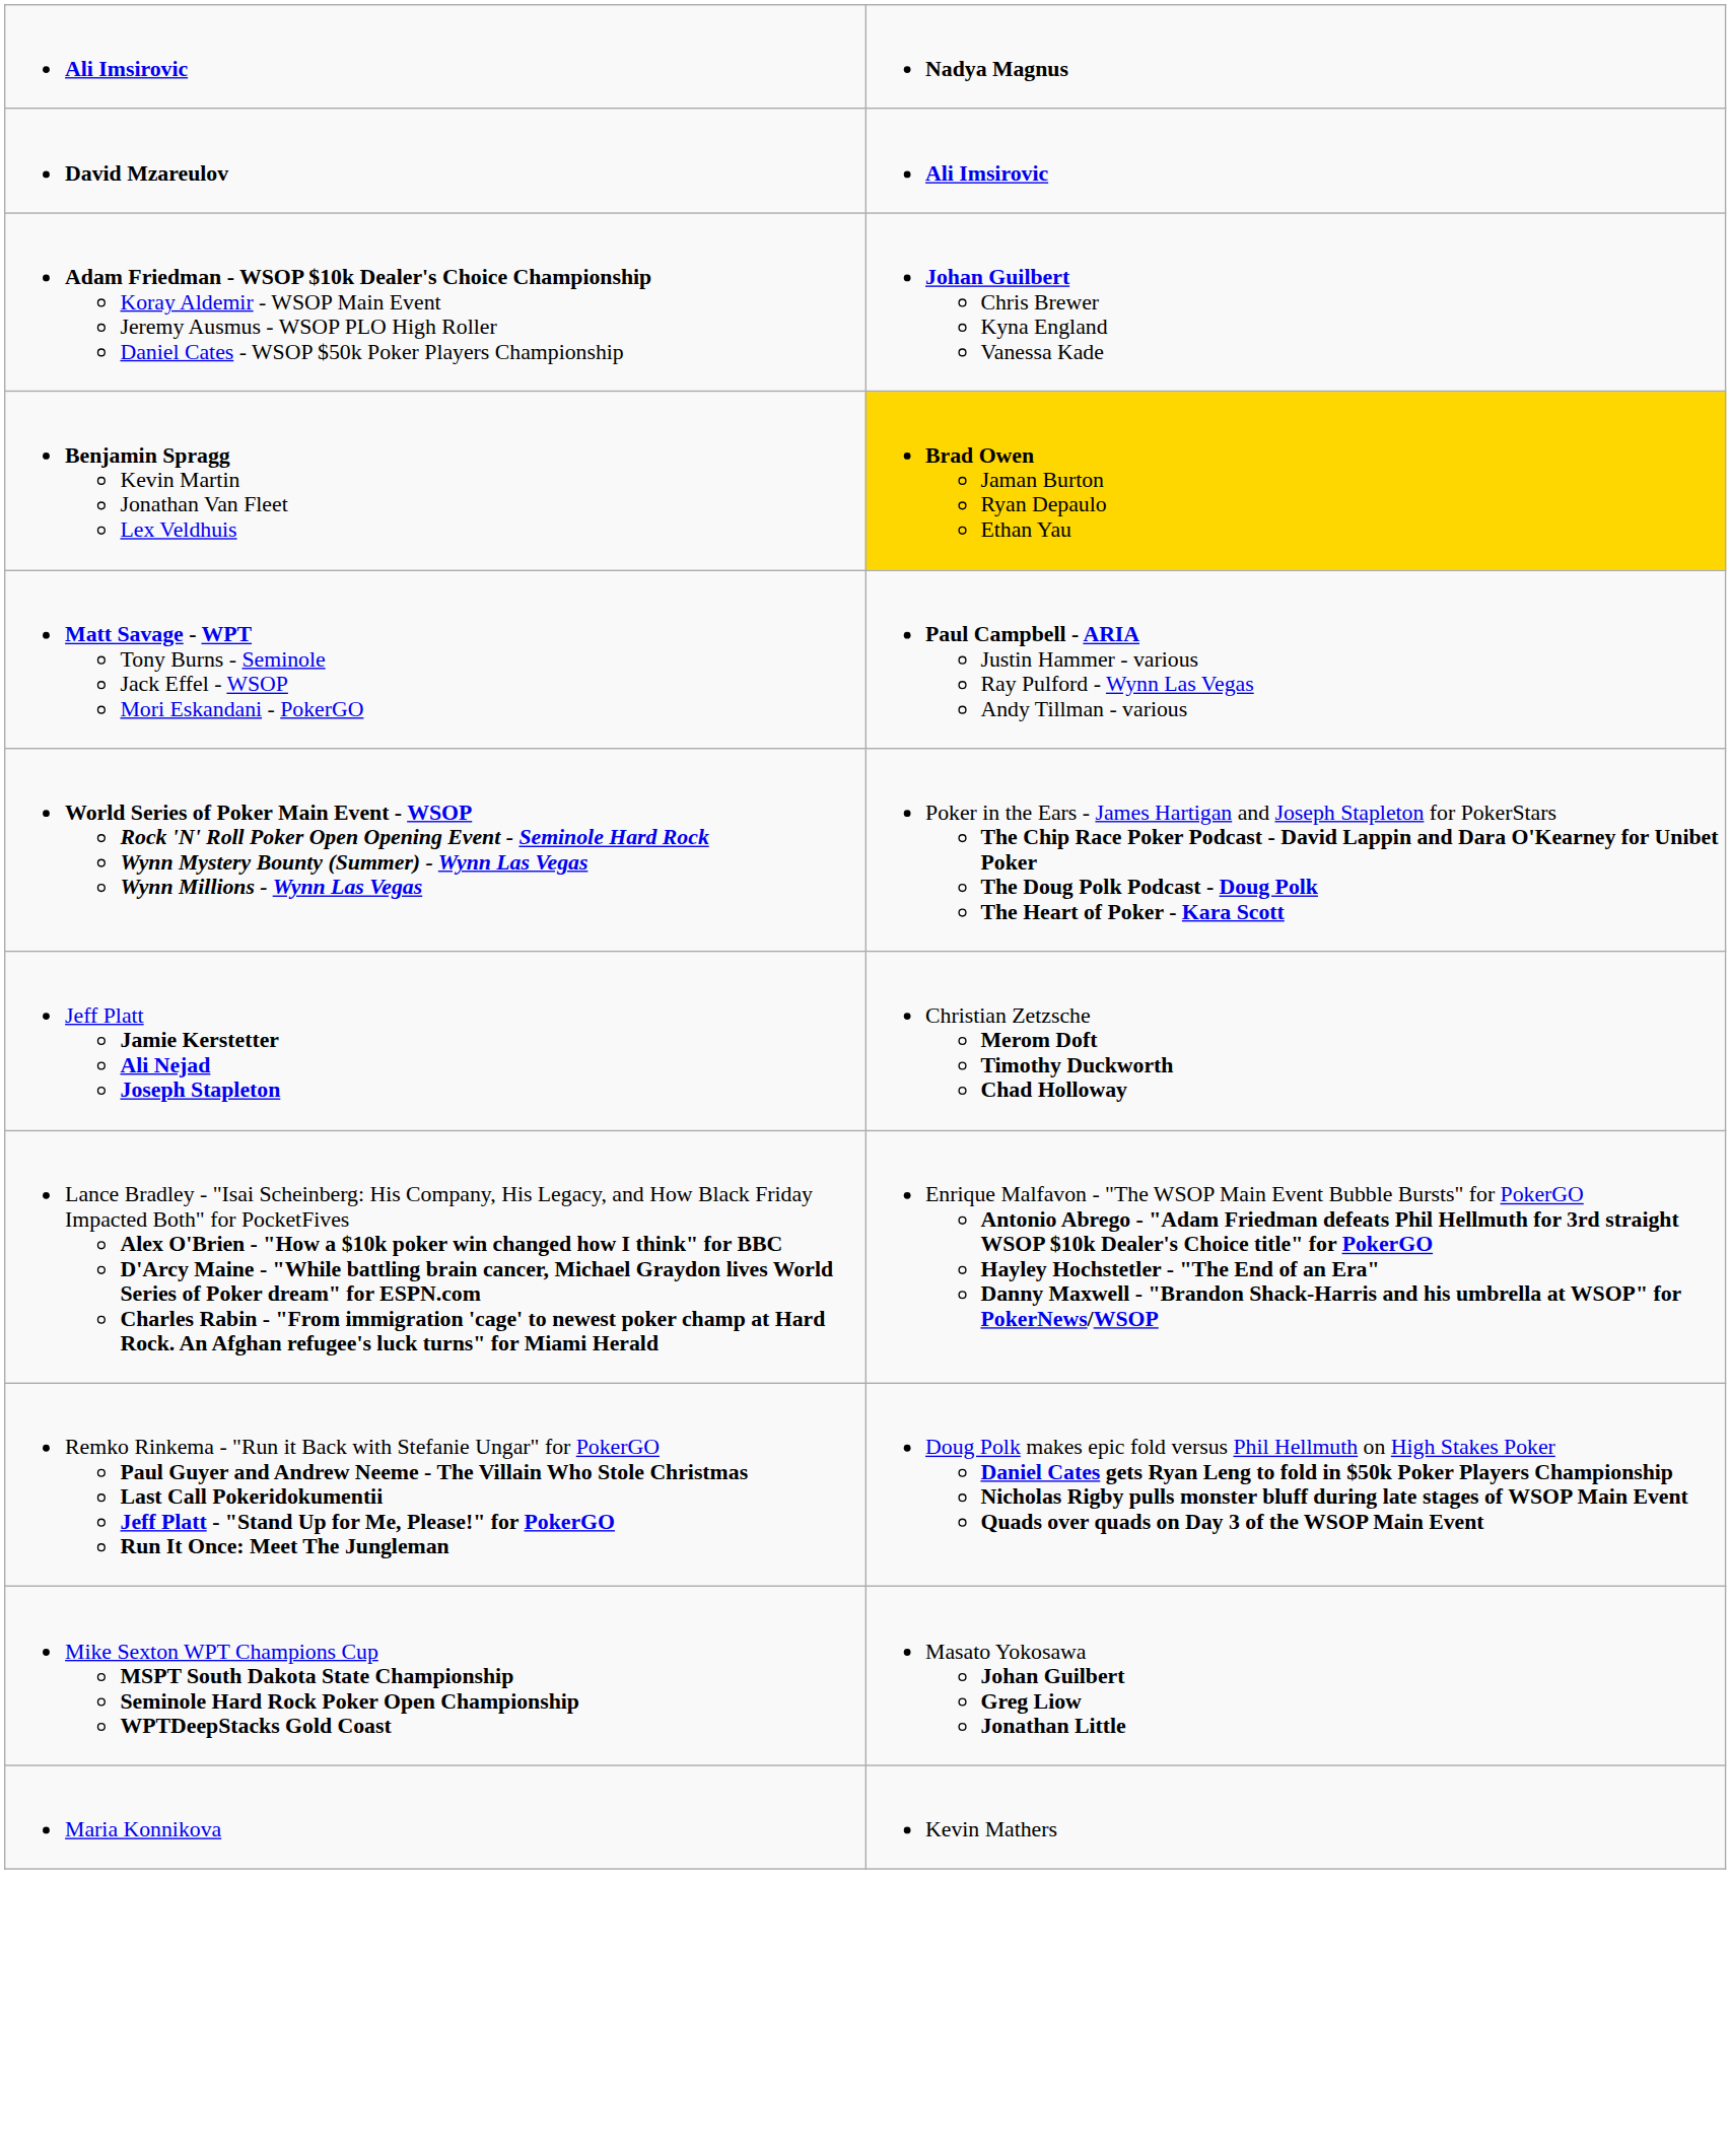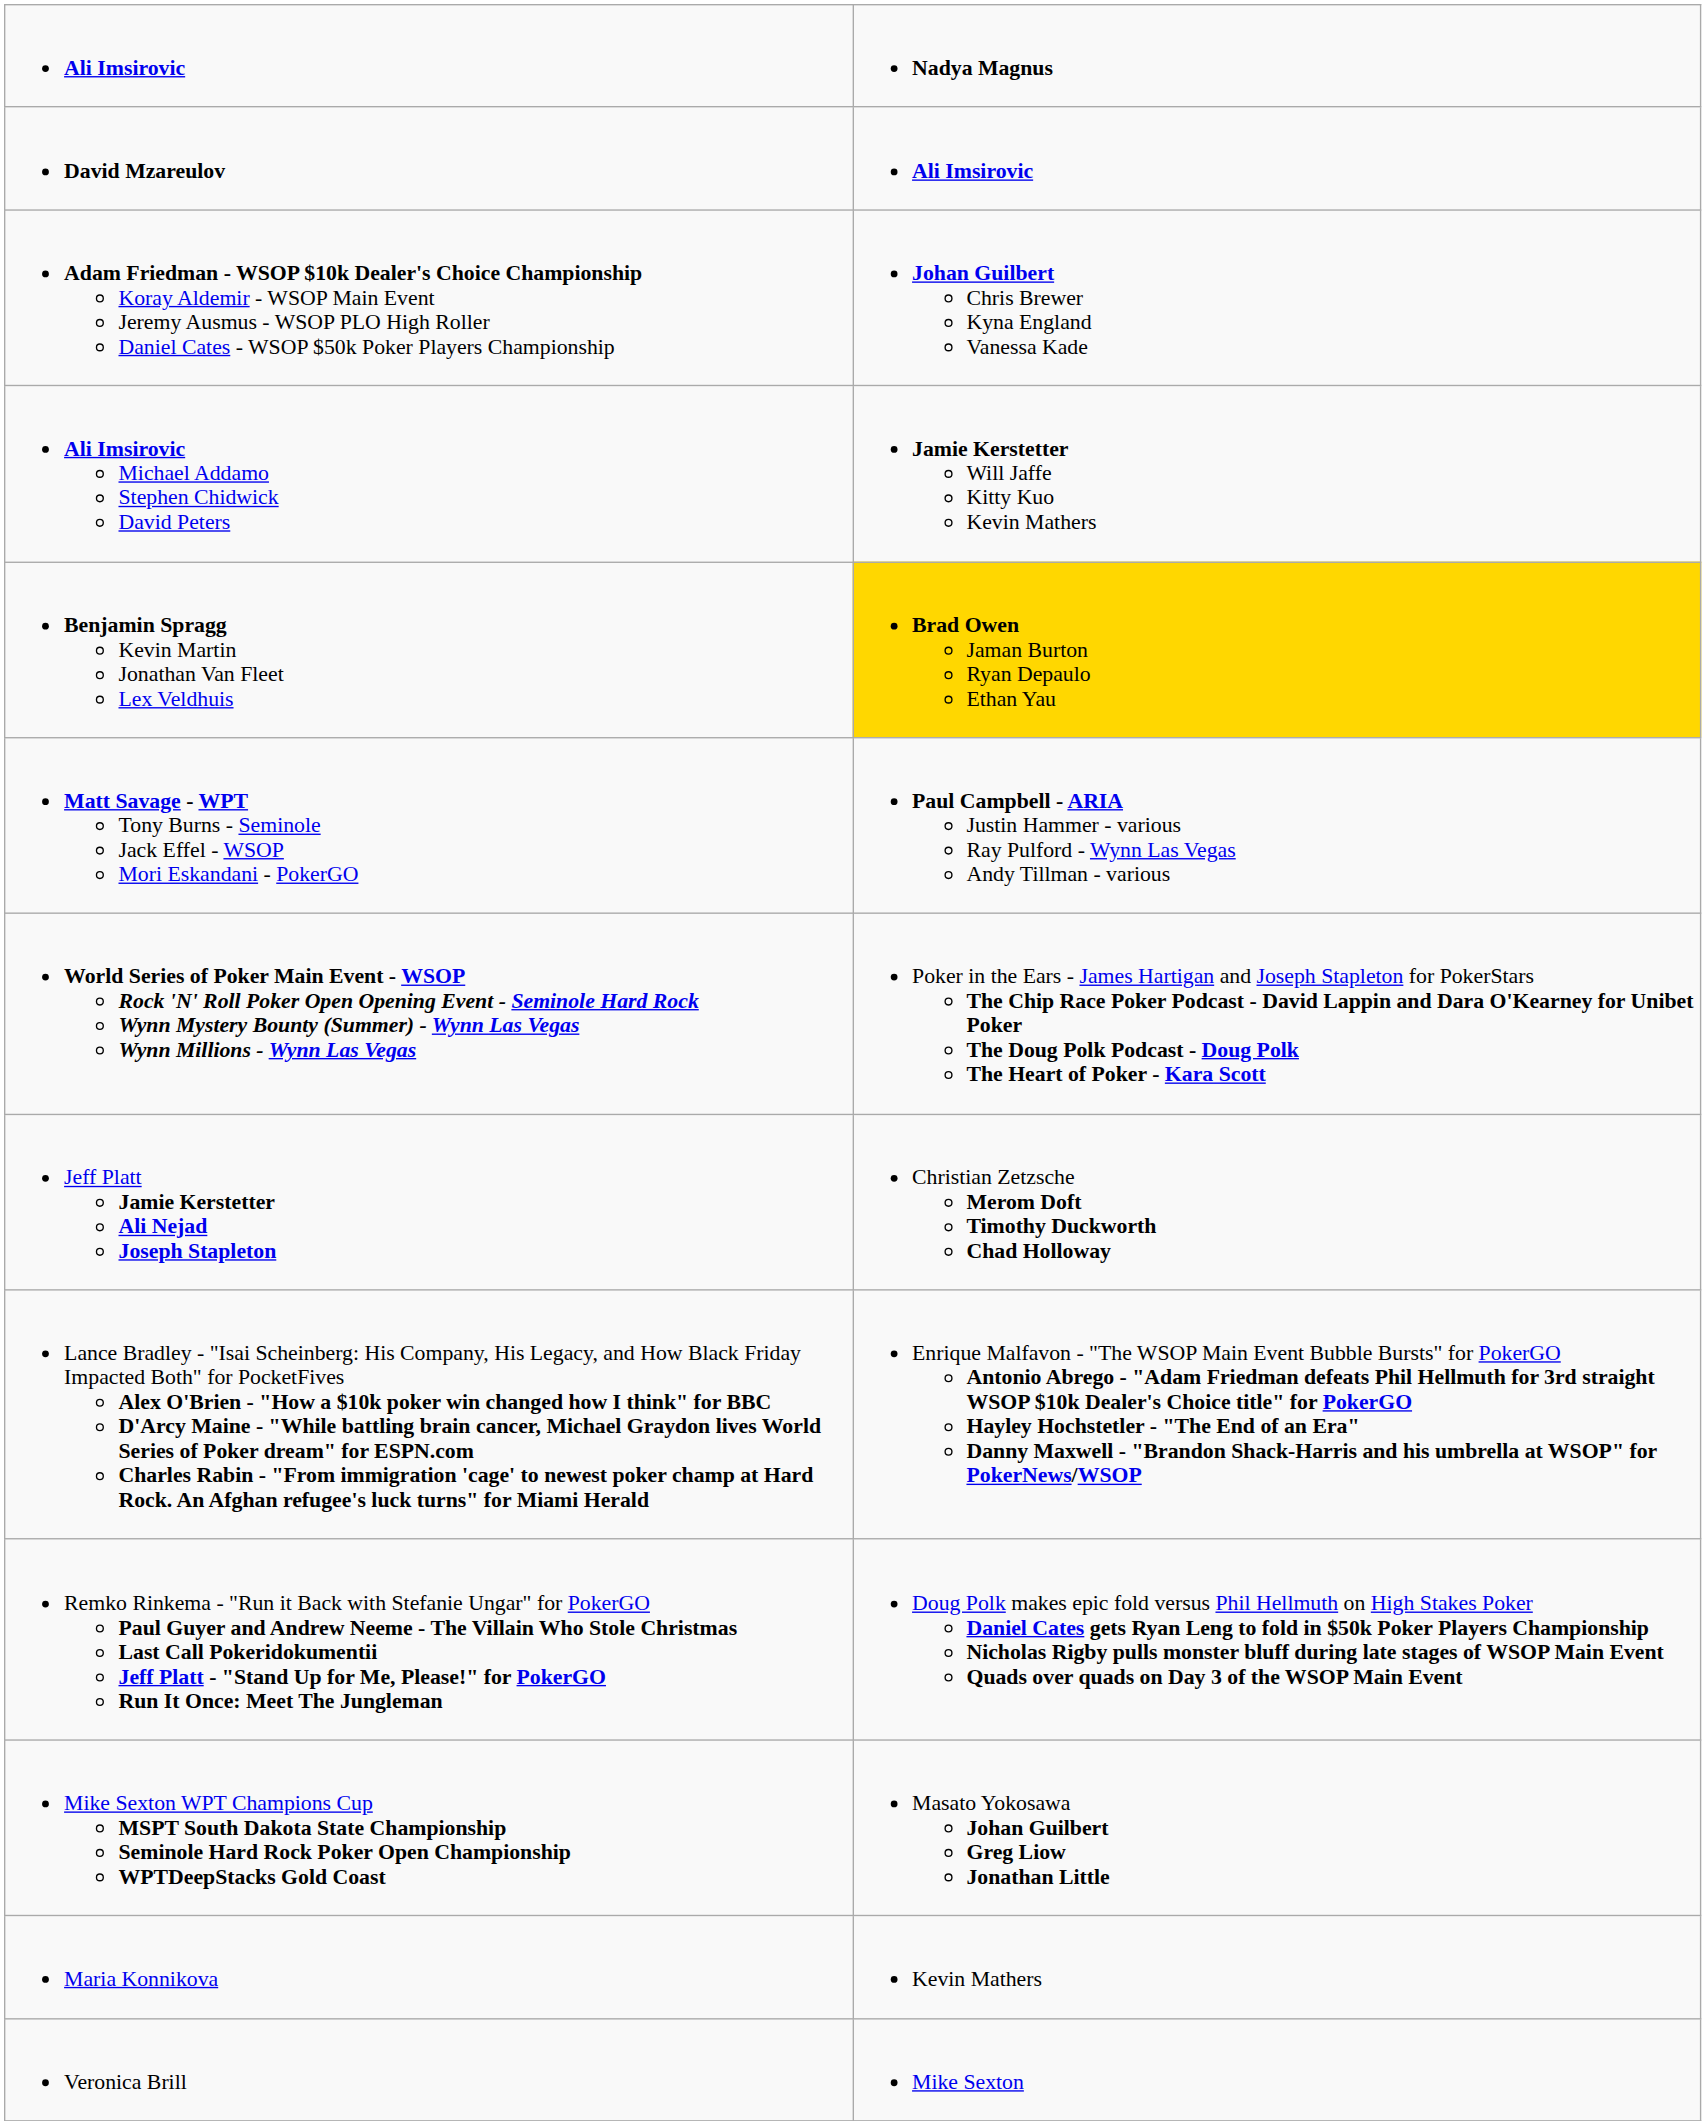+ row: Ali Imsirovic Michael Addamo Stephen Chidwick David Peters | Jamie Kerstetter Will Jaffe Kitty Kuo Kevin Mathers
+ row: Veronica Brill | Mike Sexton
